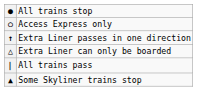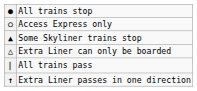rows swapped: ▲ <-> ↑
